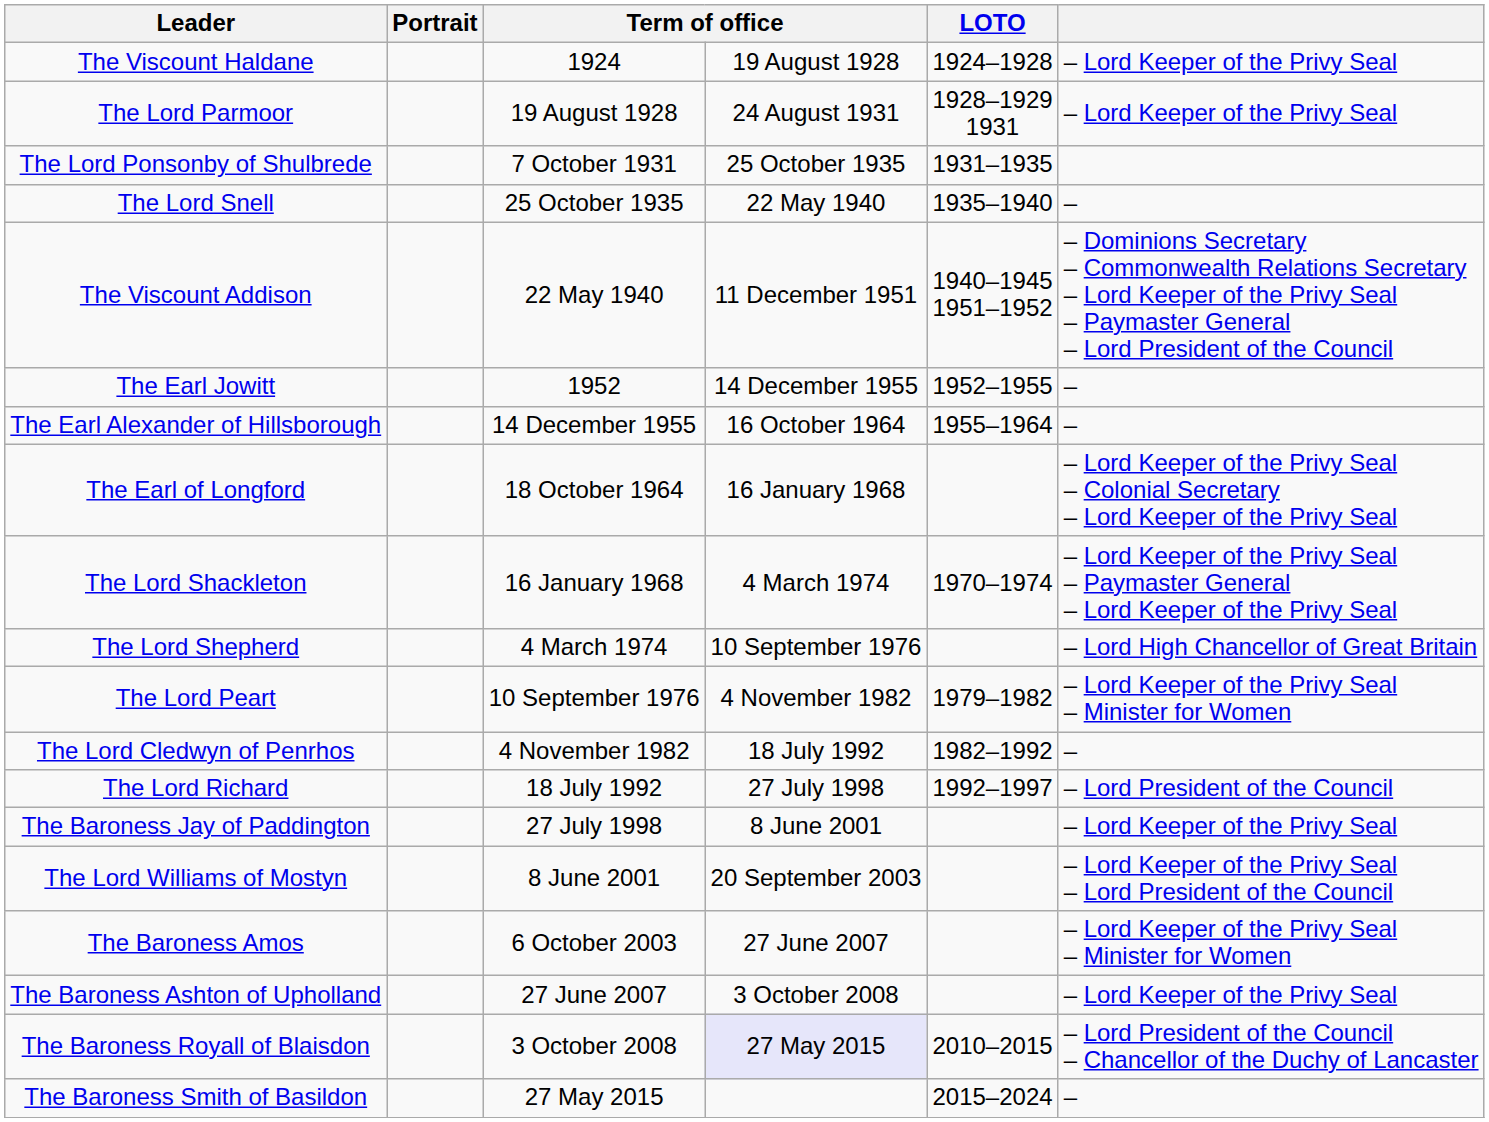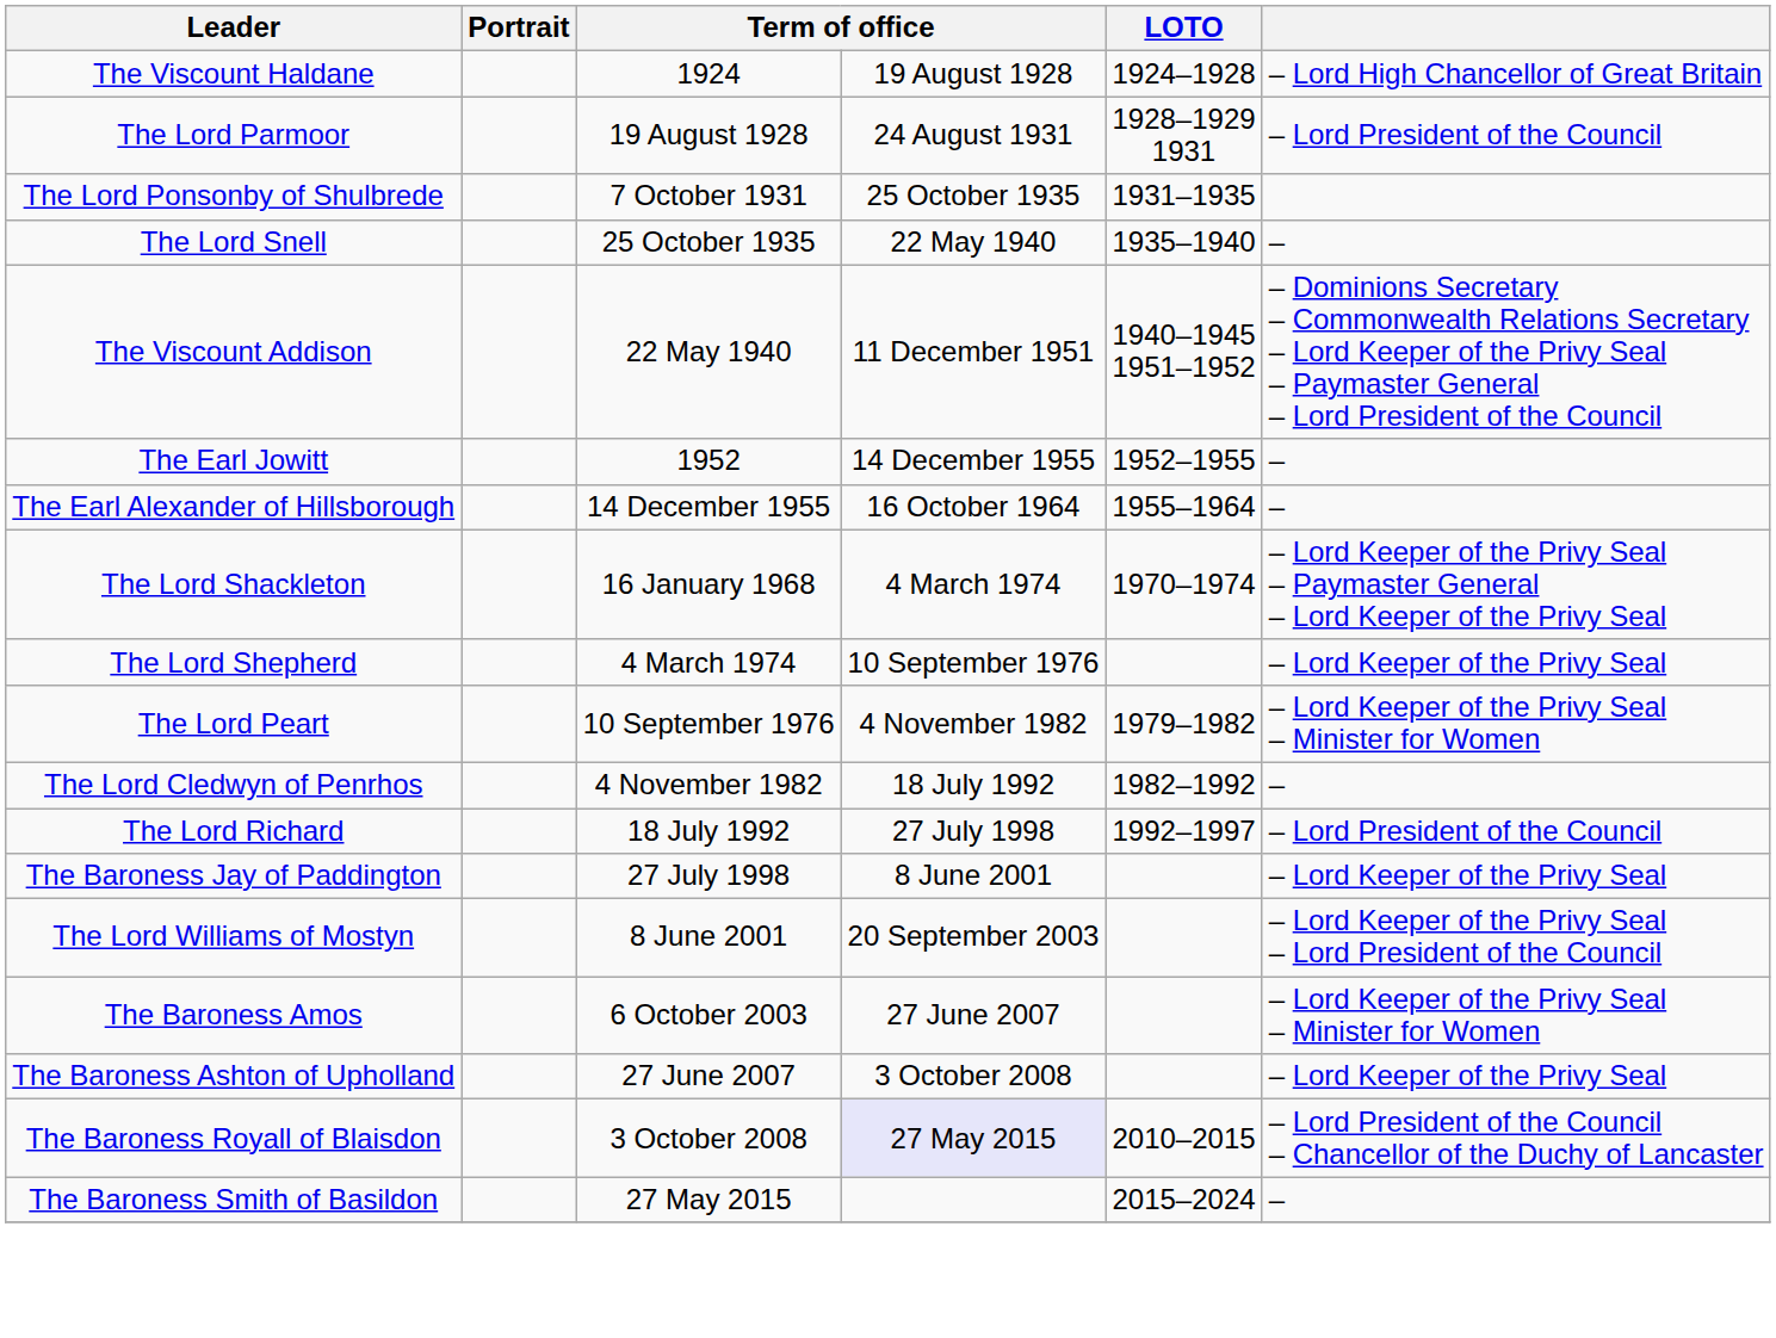The Viscount Haldane | column 6: – Lord Keeper of the Privy Seal -> – Lord High Chancellor of Great Britain
The Lord Parmoor | column 6: – Lord Keeper of the Privy Seal -> – Lord President of the Council
- row: The Earl of Longford | 18 October 1964 | 16 January 1968 | – Lord Keeper of the Privy Seal – Colonial Secretary – Lord Keeper of the Privy Seal
The Lord Shepherd | column 6: – Lord High Chancellor of Great Britain -> – Lord Keeper of the Privy Seal
